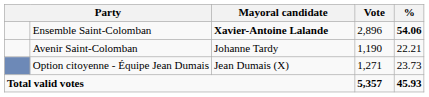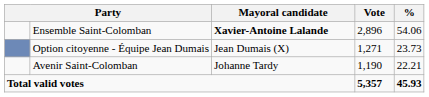Ensemble Saint-Colomban | %: bold -> normal
rows swapped: Option citoyenne - Équipe Jean Dumais <-> Avenir Saint-Colomban
